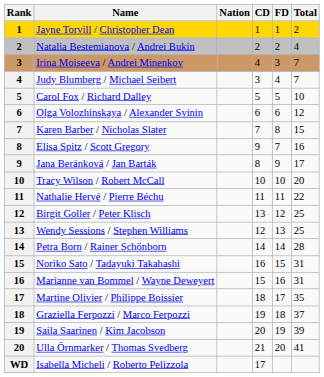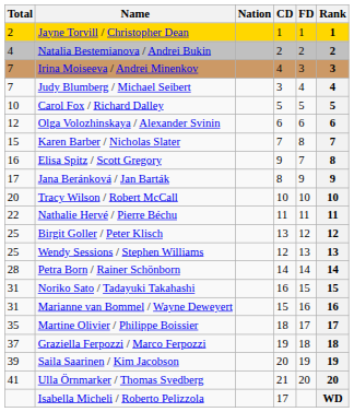columns swapped: Rank <-> Total
